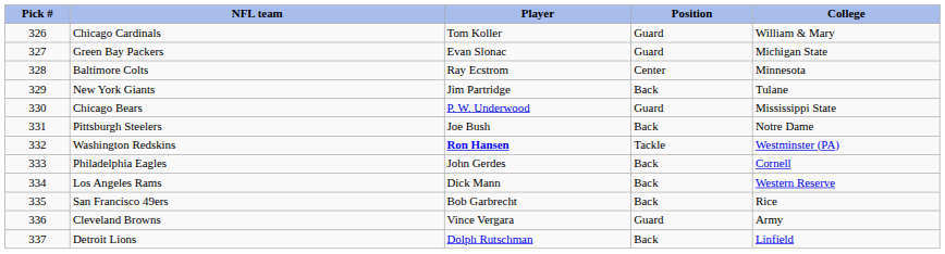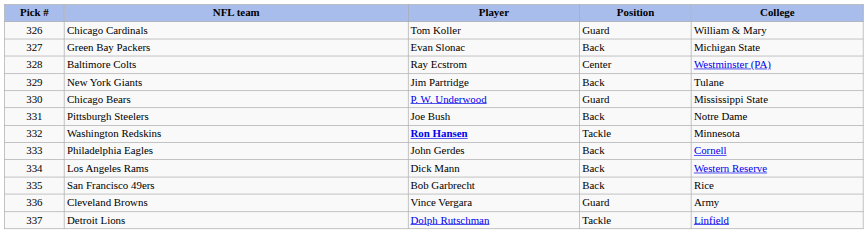Green Bay Packers | Position: Guard -> Back
Baltimore Colts | College: Minnesota -> Westminster (PA)
Washington Redskins | College: Westminster (PA) -> Minnesota
Detroit Lions | Position: Back -> Tackle
